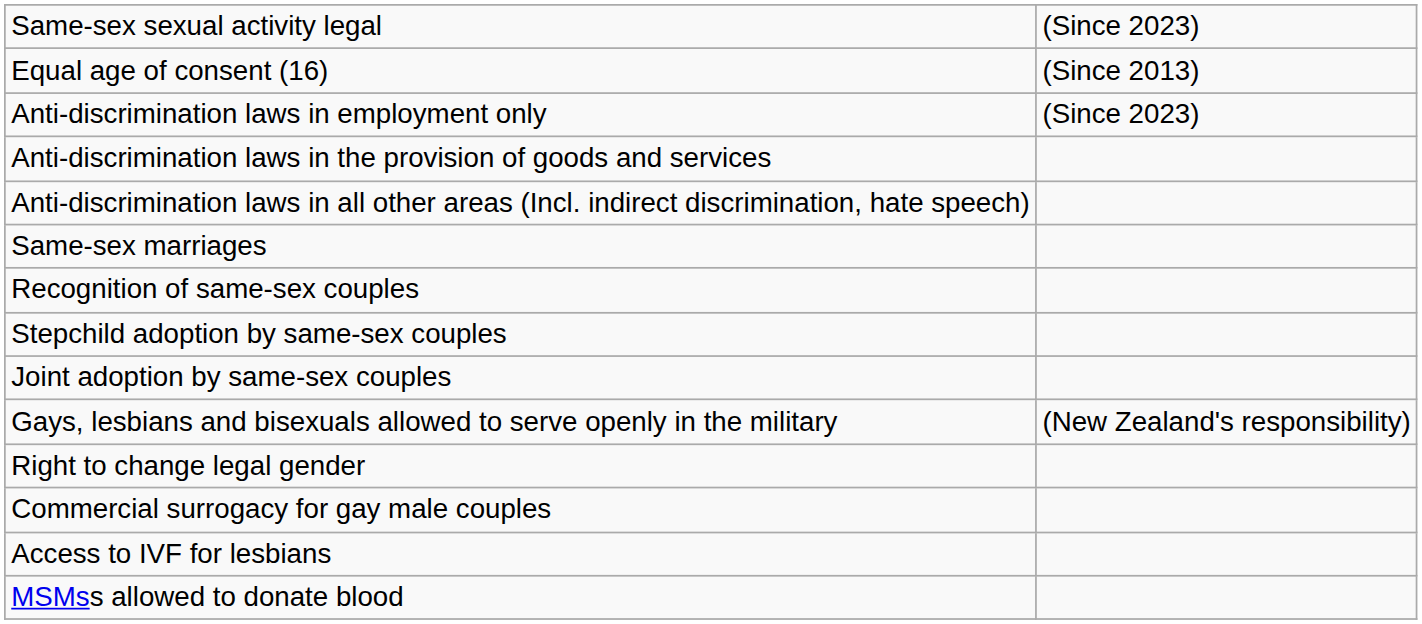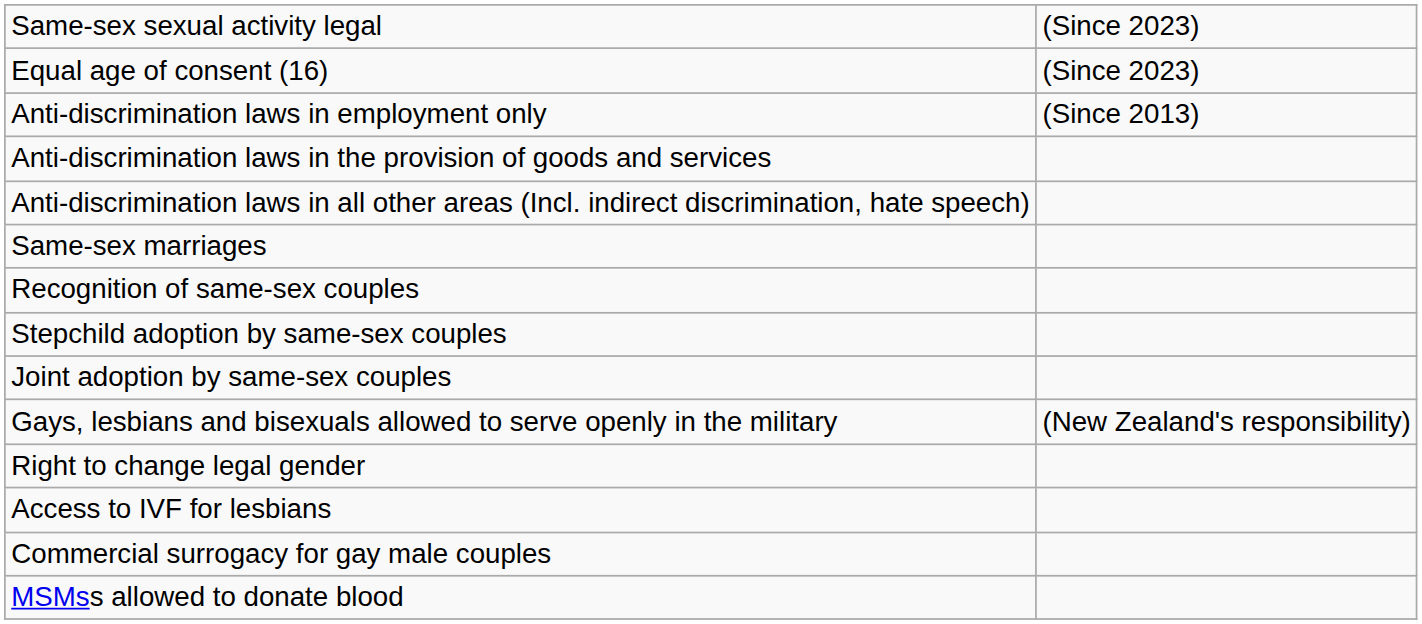Equal age of consent (16) | column 2: (Since 2013) -> (Since 2023)
Anti-discrimination laws in employment only | column 2: (Since 2023) -> (Since 2013)
rows swapped: Access to IVF for lesbians <-> Commercial surrogacy for gay male couples
